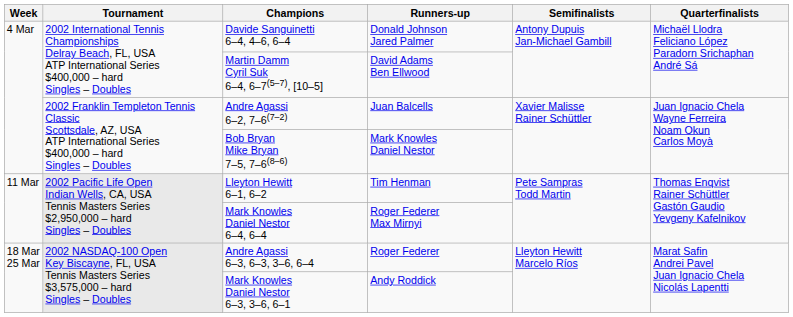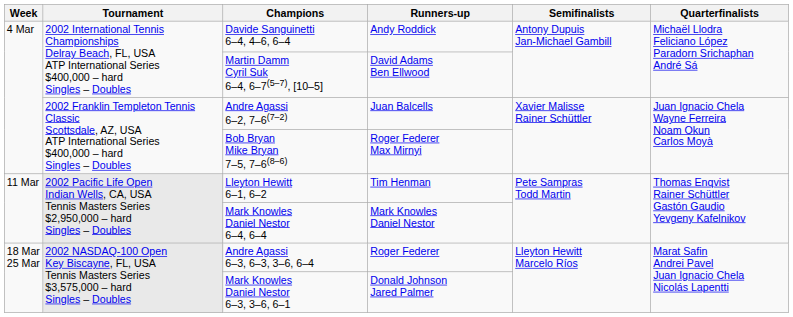Davide Sanguinetti 6–4, 4–6, 6–4 | Runners-up: Donald Johnson Jared Palmer -> Andy Roddick
Bob Bryan Mike Bryan 7–5, 7–6(8–6) | Runners-up: Mark Knowles Daniel Nestor -> Roger Federer Max Mirnyi
Mark Knowles Daniel Nestor 6–4, 6–4 | Runners-up: Roger Federer Max Mirnyi -> Mark Knowles Daniel Nestor
Mark Knowles Daniel Nestor 6–3, 3–6, 6–1 | Runners-up: Andy Roddick -> Donald Johnson Jared Palmer
